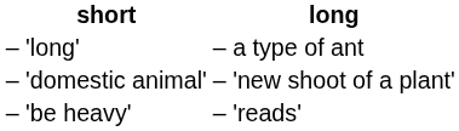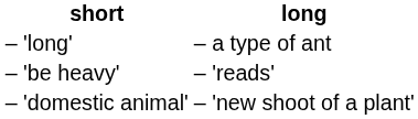rows swapped: – 'domestic animal' <-> – 'be heavy'
